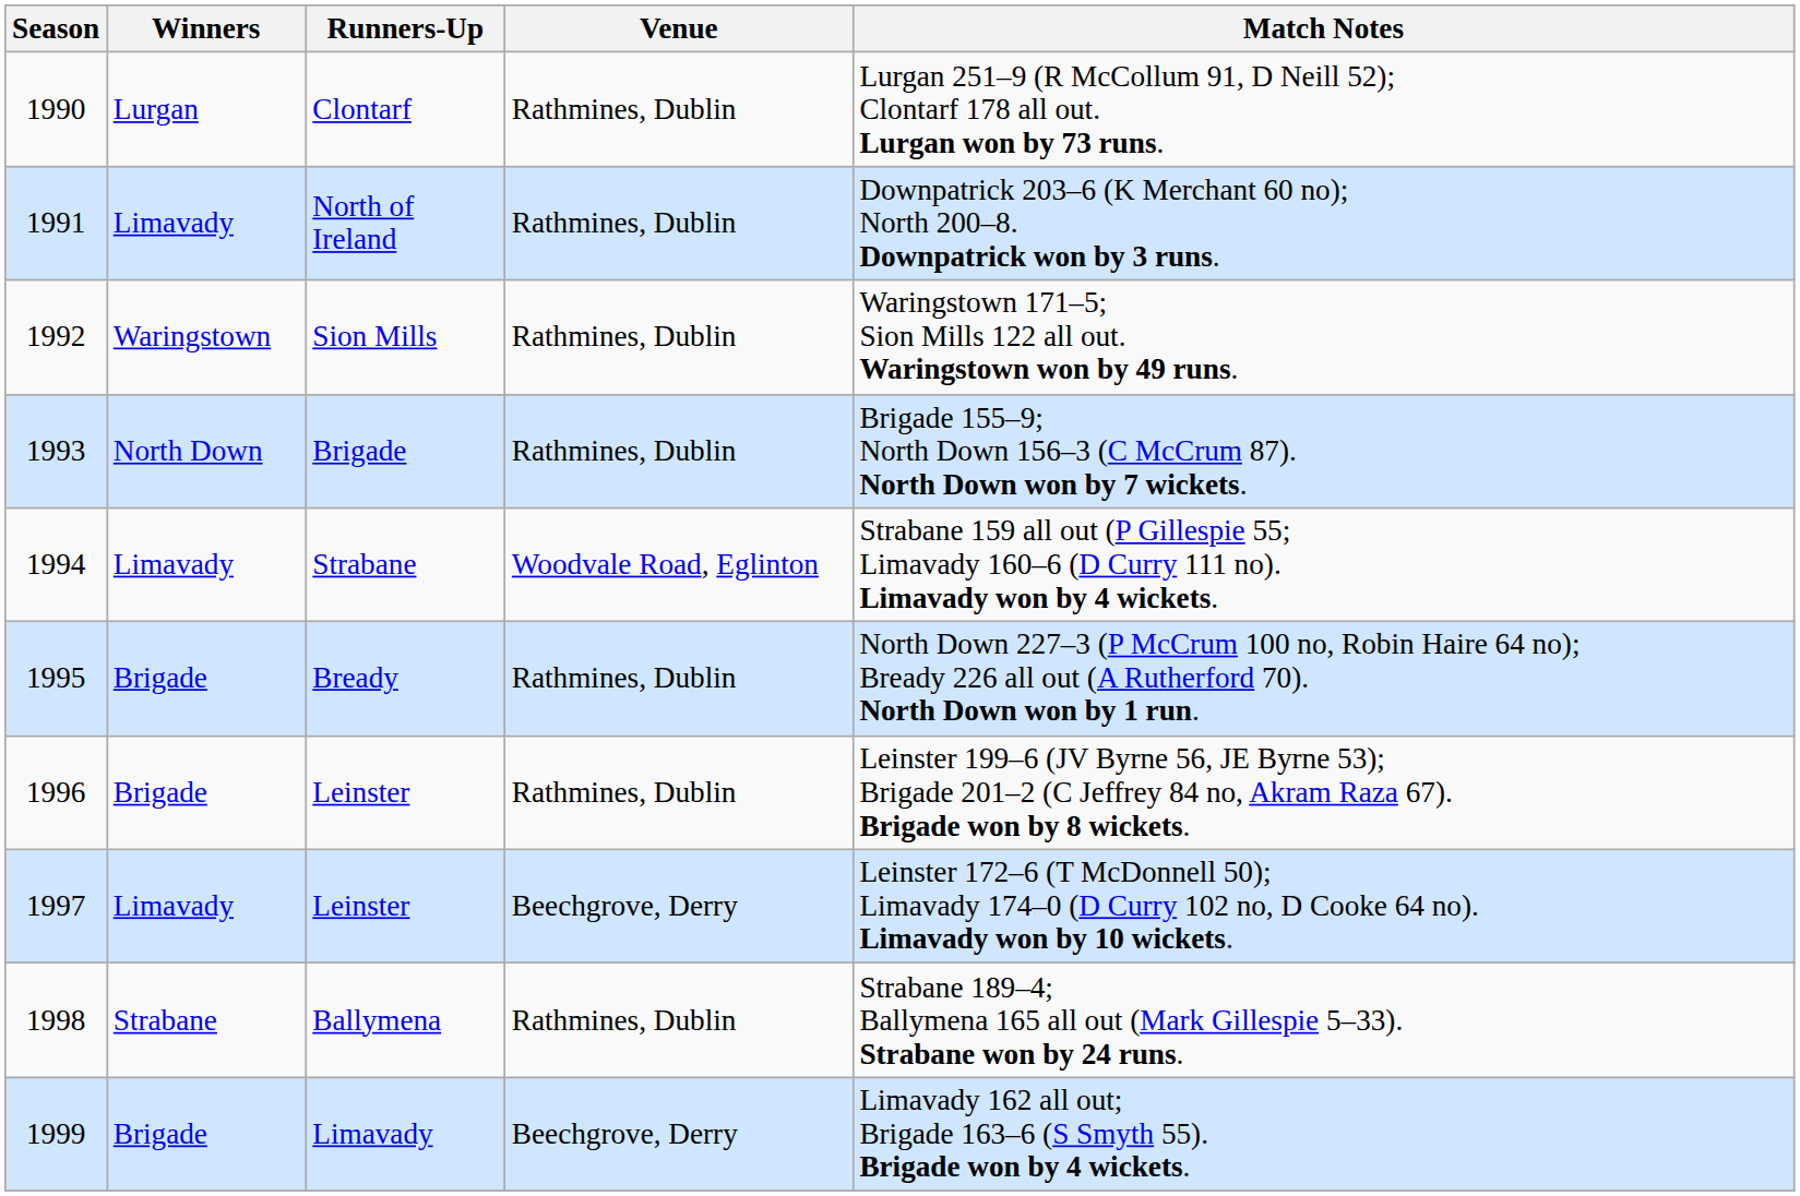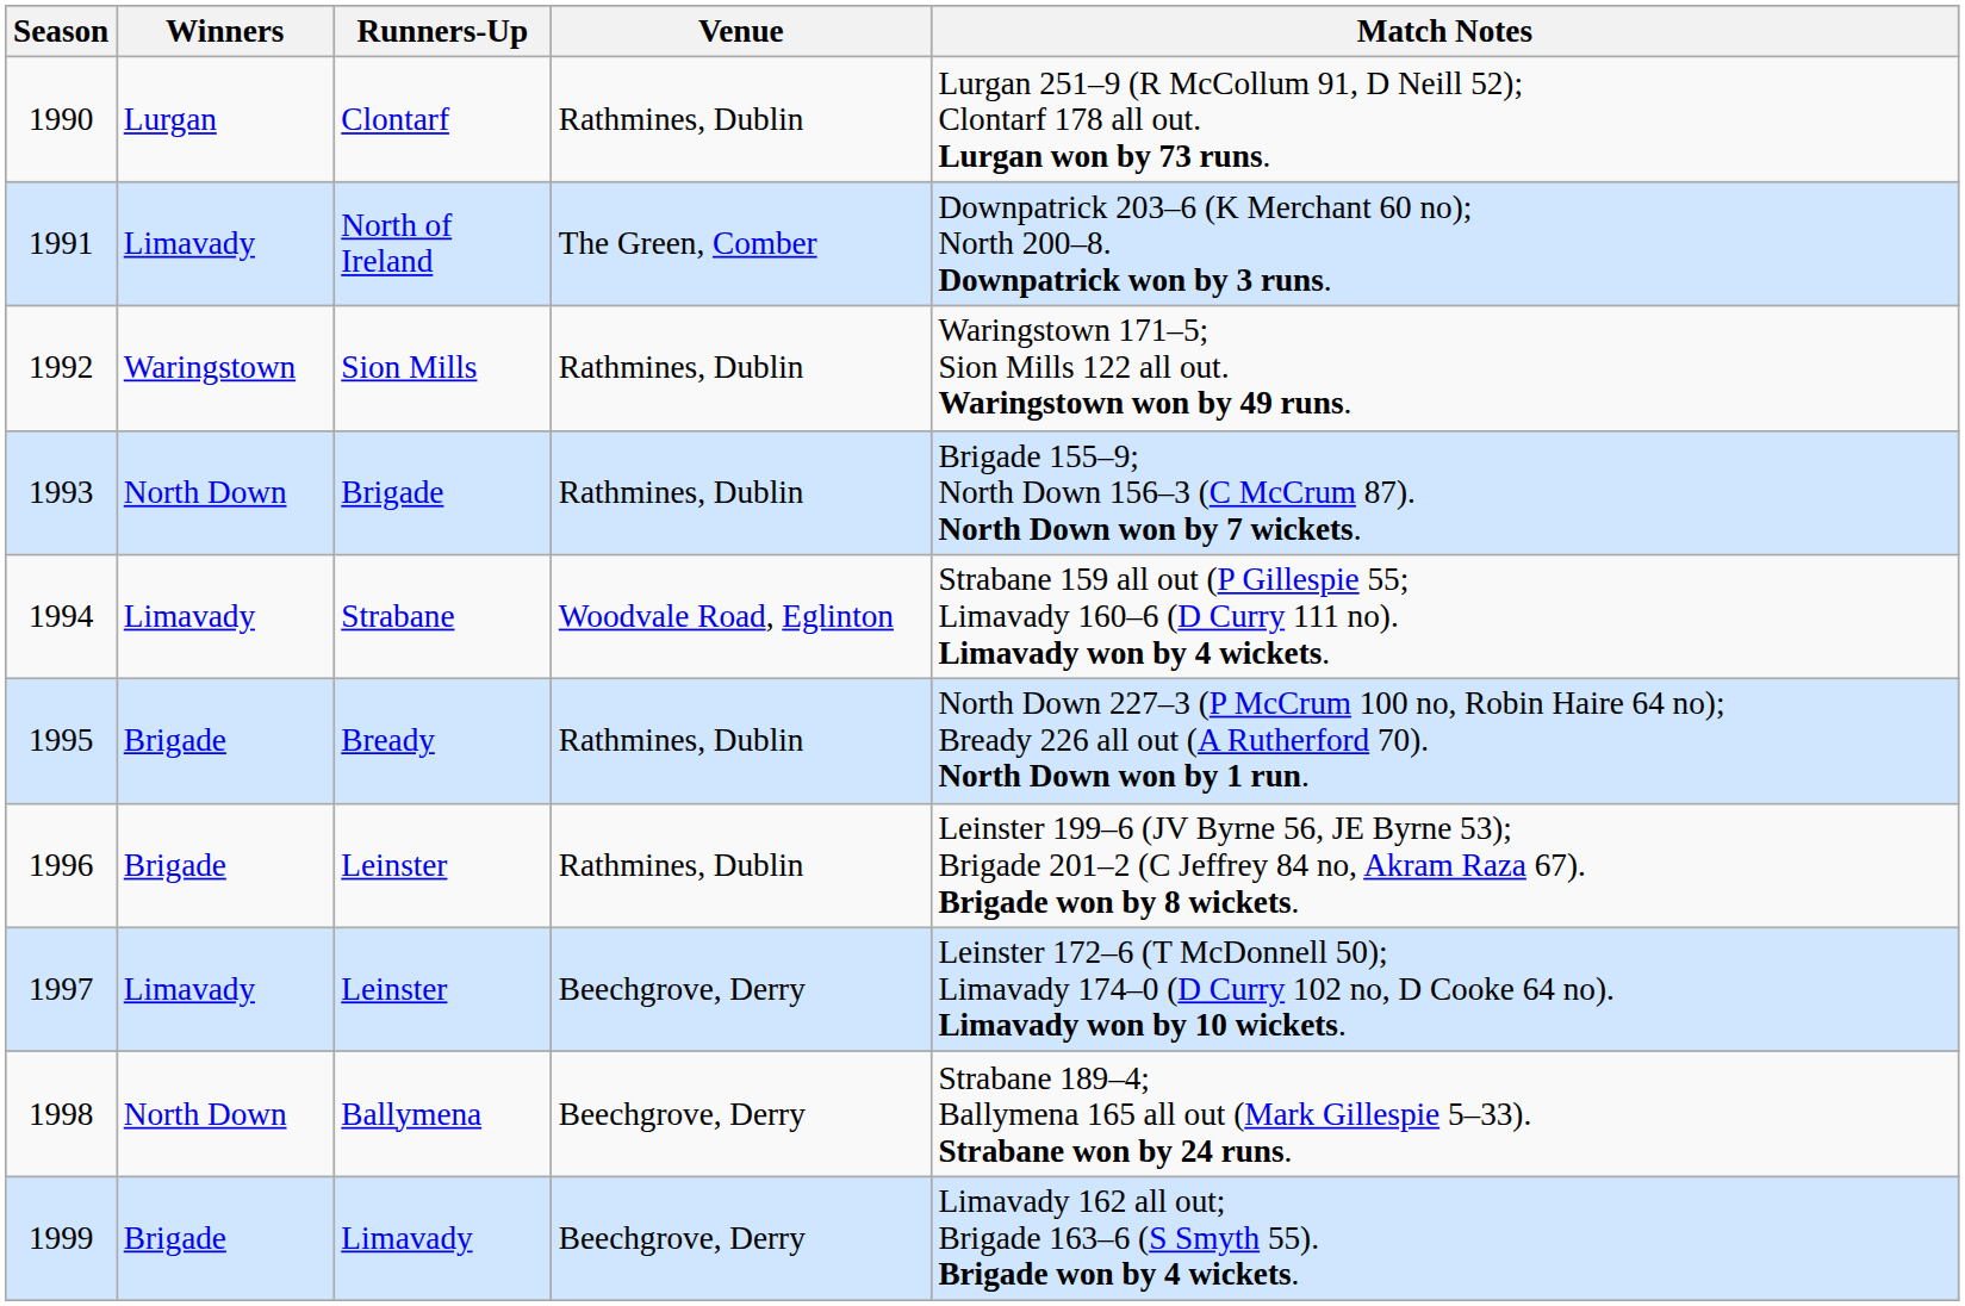North of Ireland | Venue: Rathmines, Dublin -> The Green, Comber
Ballymena | Winners: Strabane -> North Down
Ballymena | Venue: Rathmines, Dublin -> Beechgrove, Derry
